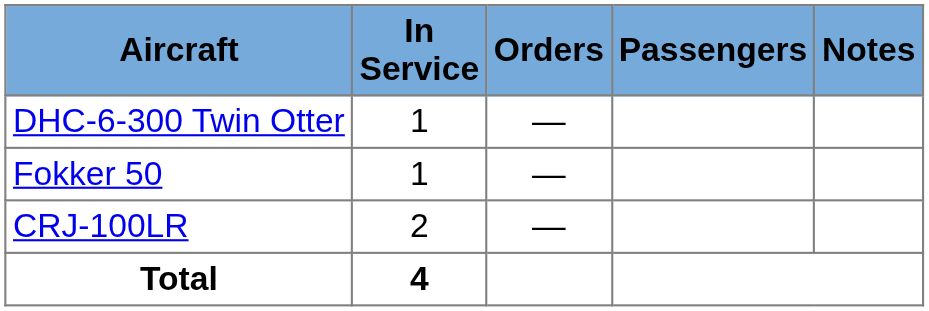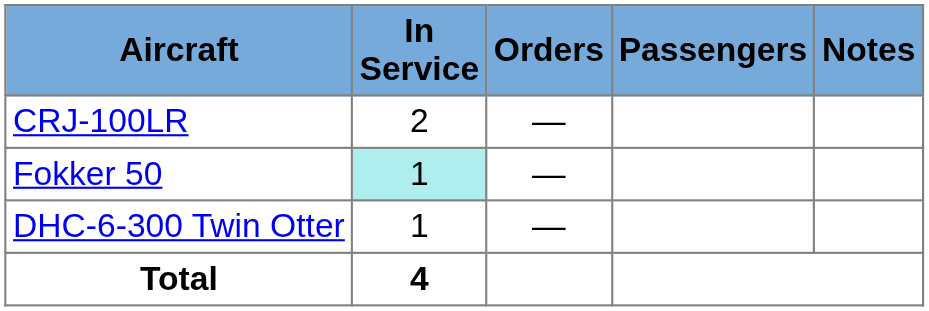rows swapped: CRJ-100LR <-> DHC-6-300 Twin Otter
Fokker 50 | In Service: no background -> paleturquoise background
